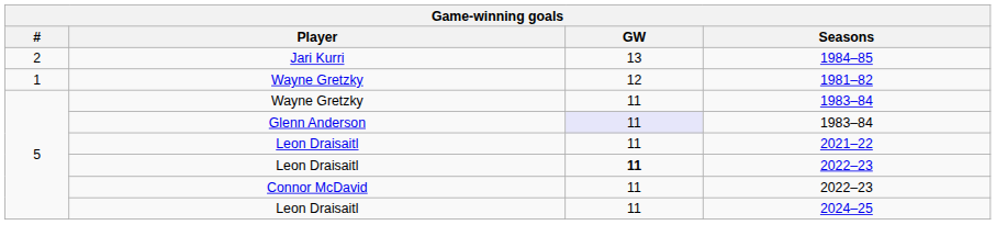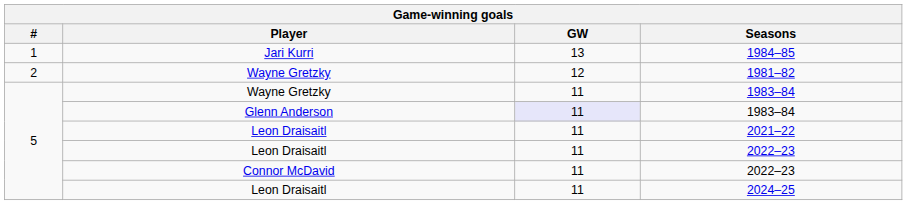1984–85 | #: 2 -> 1
1981–82 | #: 1 -> 2
Leon Draisaitl / 2022–23 | GW: bold -> normal
